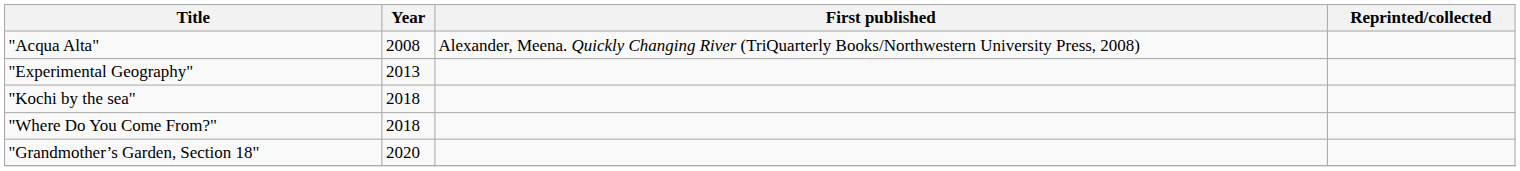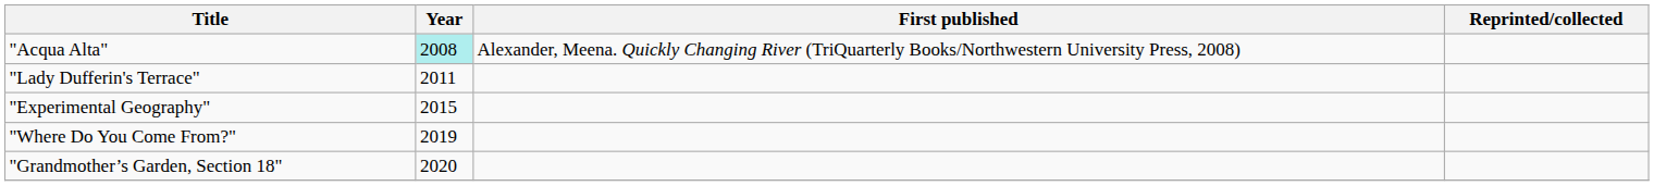"Acqua Alta" | Year: no background -> paleturquoise background
+ row: "Lady Dufferin's Terrace" | 2011
"Experimental Geography" | Year: 2013 -> 2015
- row: "Kochi by the sea" | 2018
"Where Do You Come From?" | Year: 2018 -> 2019
